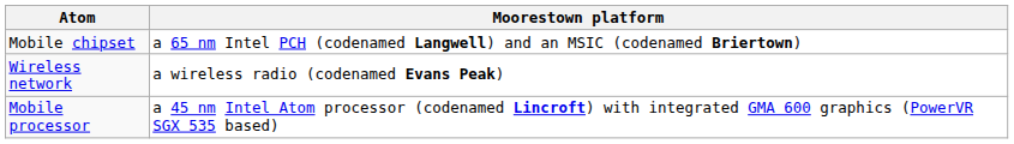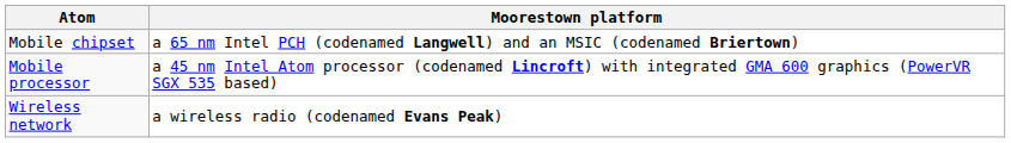rows swapped: Mobile processor <-> Wireless network
